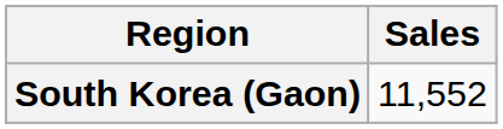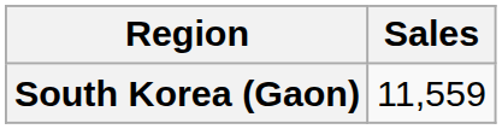South Korea (Gaon) | Sales: 11,552 -> 11,559
